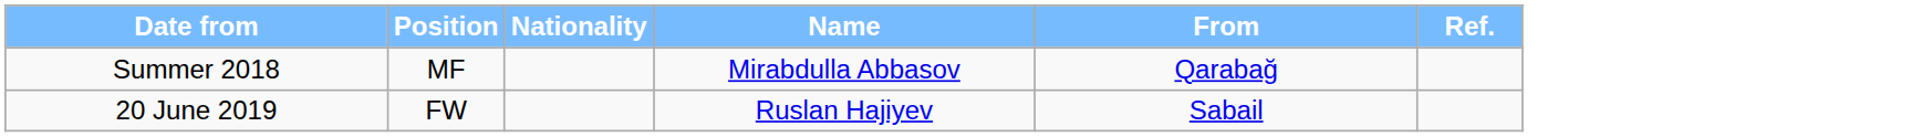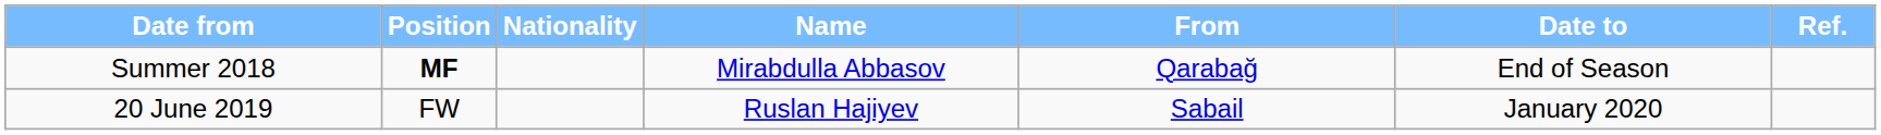+ column: Date to | End of Season | January 2020
Summer 2018 | Position: normal -> bold
